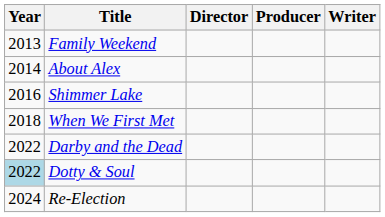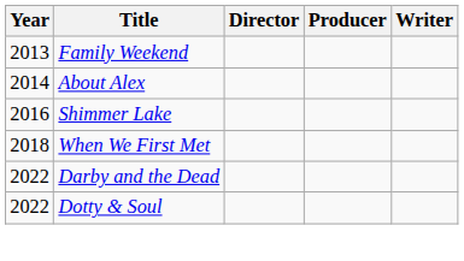Dotty & Soul | Year: lightblue background -> no background
- row: 2024 | Re-Election
